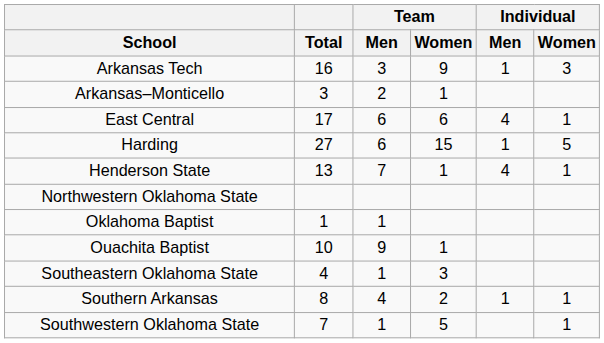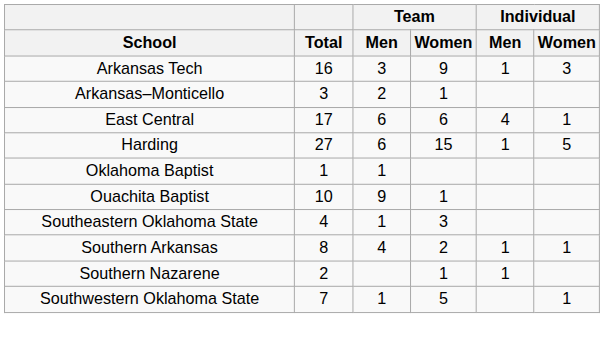- row: Henderson State | 13 | 7 | 1 | 4 | 1
- row: Northwestern Oklahoma State
+ row: Southern Nazarene | 2 | 1 | 1
